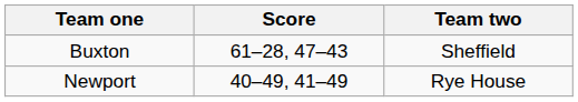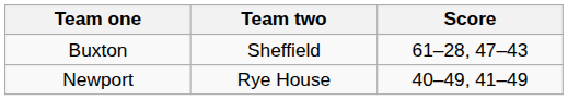columns swapped: Team two <-> Score
